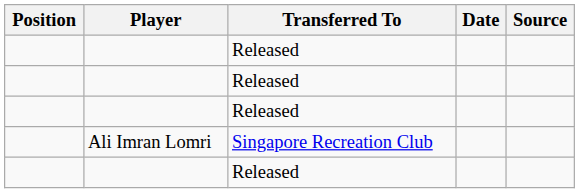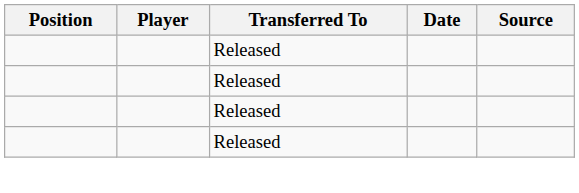- row: Ali Imran Lomri | Singapore Recreation Club
